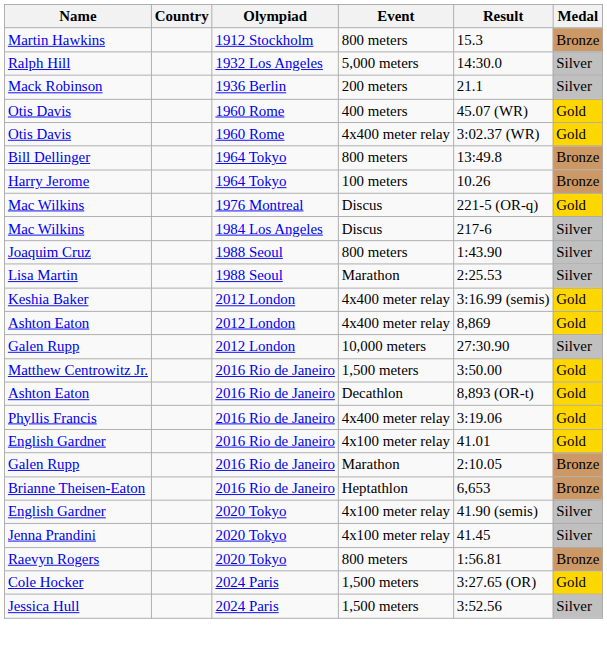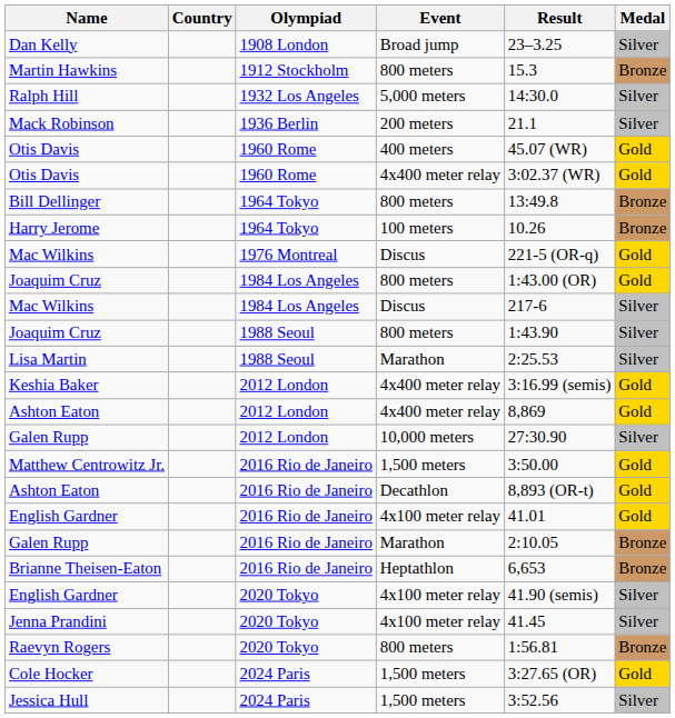+ row: Dan Kelly | 1908 London | Broad jump | 23–3.25 | Silver
+ row: Joaquim Cruz | 1984 Los Angeles | 800 meters | 1:43.00 (OR) | Gold
- row: Phyllis Francis | 2016 Rio de Janeiro | 4x400 meter relay | 3:19.06 | Gold
